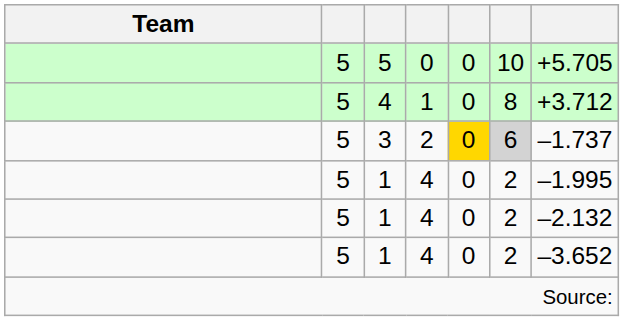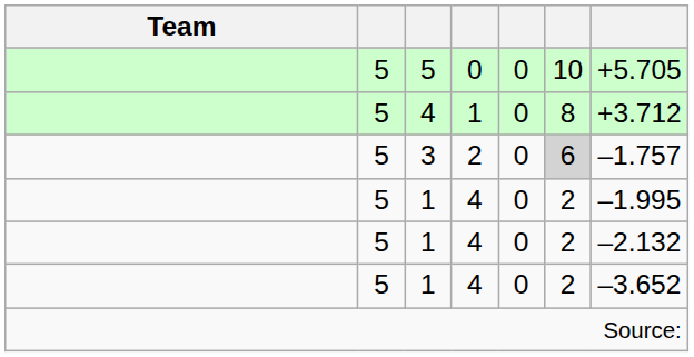3 | column 5: gold background -> no background
3 | column 7: –1.737 -> –1.757
